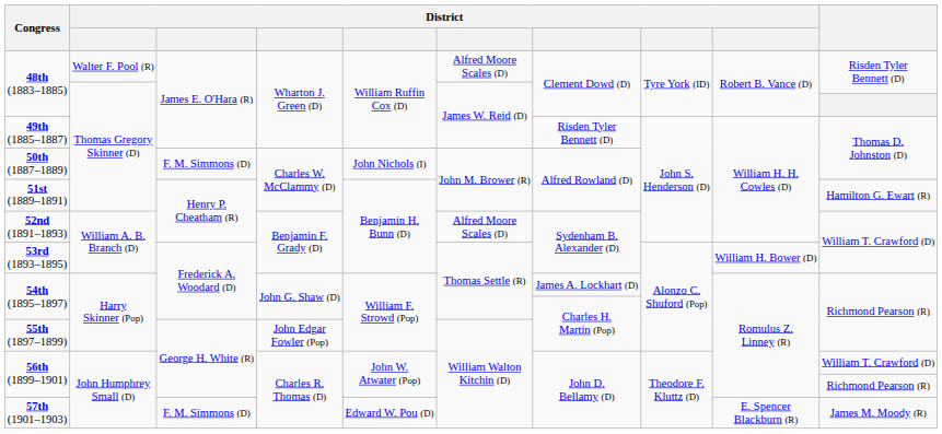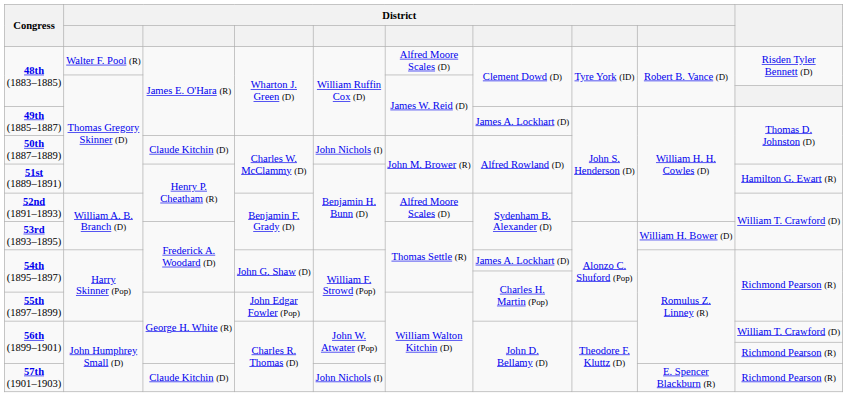49th (1885–1887) | column 7: Risden Tyler Bennett (D) -> James A. Lockhart (D)
50th (1887–1889) | column 3: F. M. Simmons (D) -> Claude Kitchin (D)
57th (1901–1903) | column 3: F. M. Simmons (D) -> Claude Kitchin (D)
57th (1901–1903) | column 5: Edward W. Pou (D) -> John Nichols (I)
57th (1901–1903) | column 10: James M. Moody (R) -> Richmond Pearson (R)
